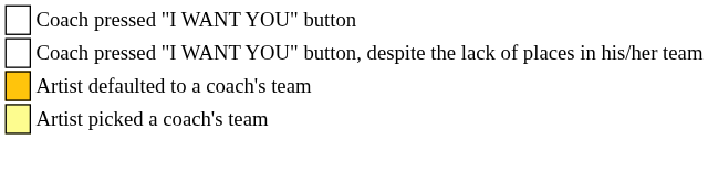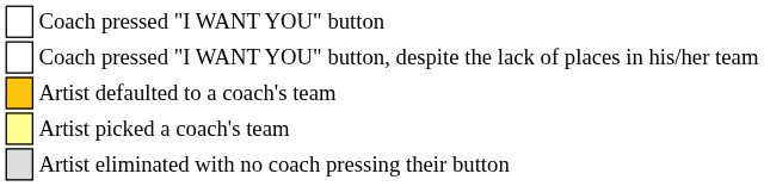+ row: Artist eliminated with no coach pressing their button
